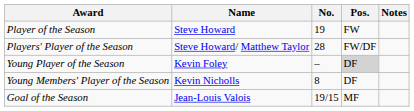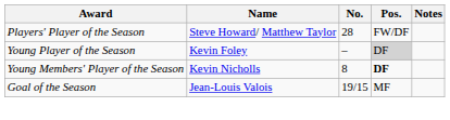- row: Player of the Season | Steve Howard | 19 | FW
Young Members' Player of the Season | Pos.: normal -> bold
